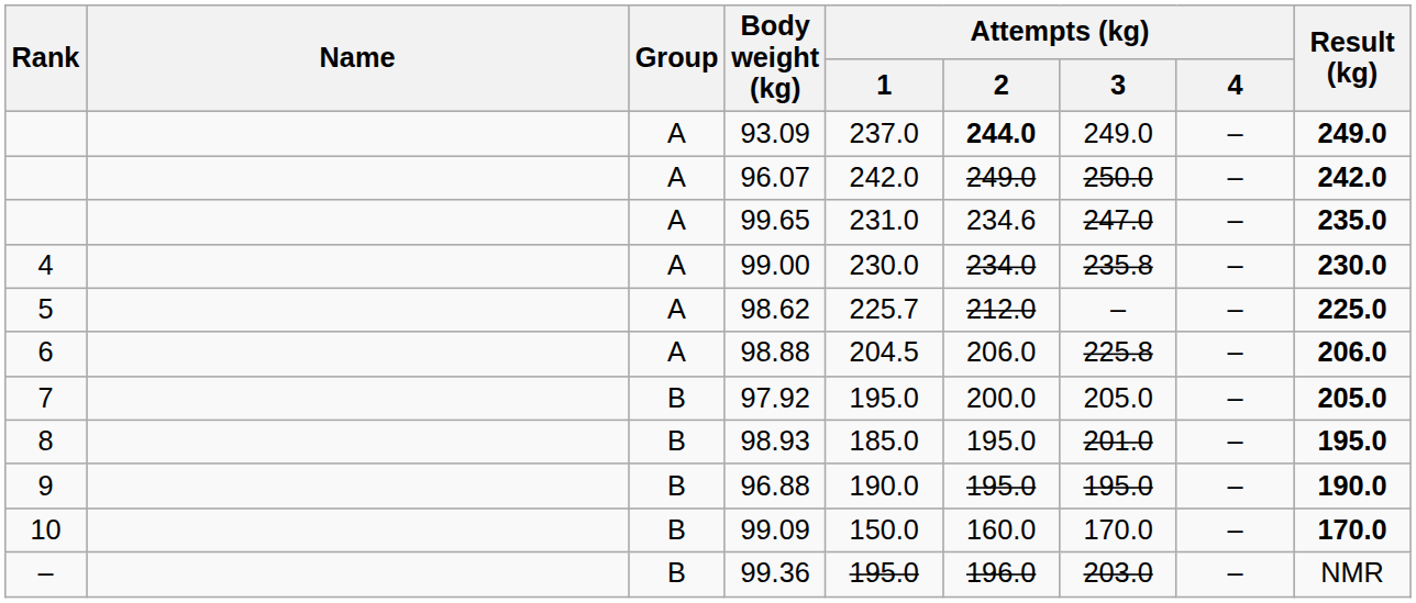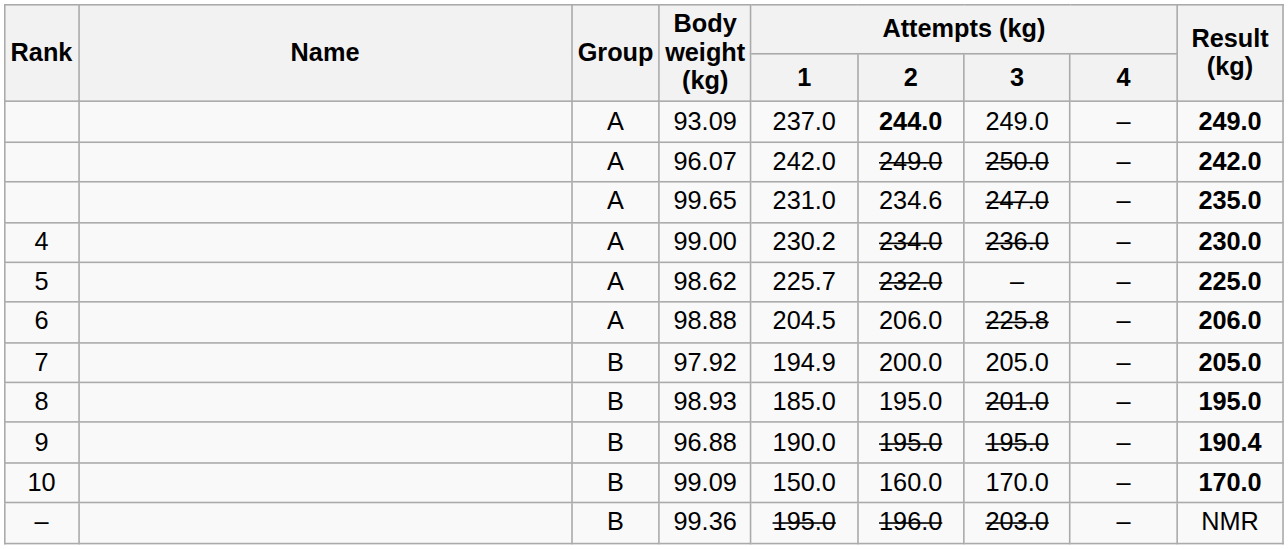99.00 | Attempts (kg) / 1: 230.0 -> 230.2
99.00 | Attempts (kg) / 3: 235.8 -> 236.0
98.62 | Attempts (kg) / 2: 212.0 -> 232.0
97.92 | Attempts (kg) / 1: 195.0 -> 194.9
96.88 | Result (kg): 190.0 -> 190.4
